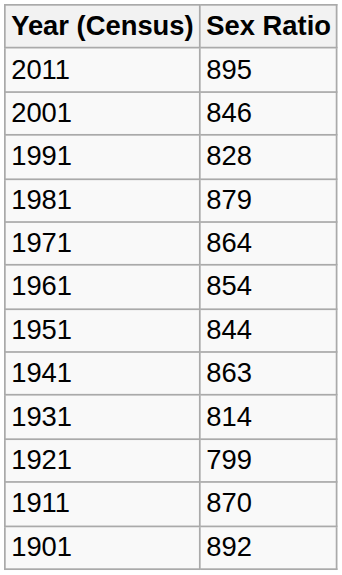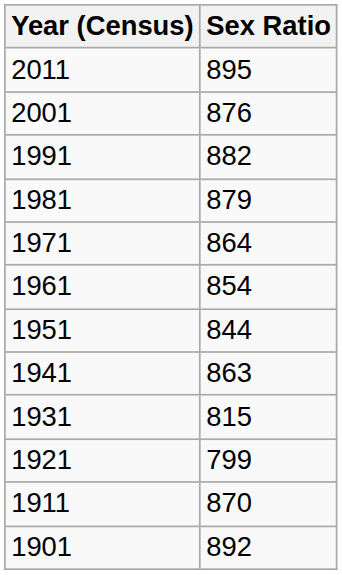2001 | Sex Ratio: 846 -> 876
1991 | Sex Ratio: 828 -> 882
1931 | Sex Ratio: 814 -> 815
